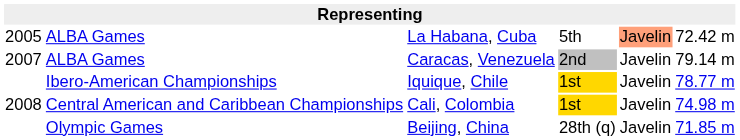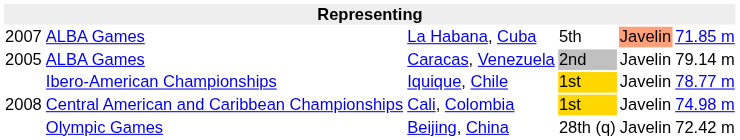La Habana, Cuba | column 1: 2005 -> 2007
La Habana, Cuba | column 6: 72.42 m -> 71.85 m
Caracas, Venezuela | column 1: 2007 -> 2005
Beijing, China | column 6: 71.85 m -> 72.42 m
